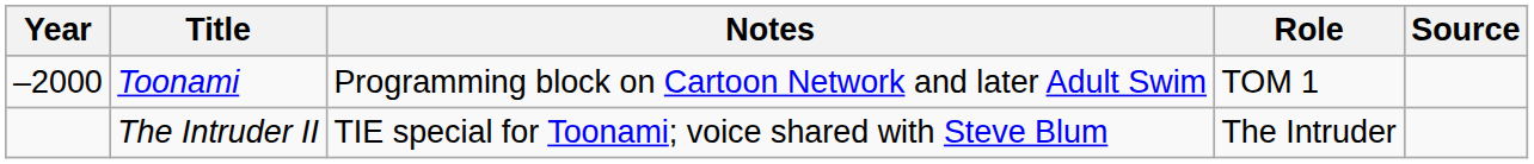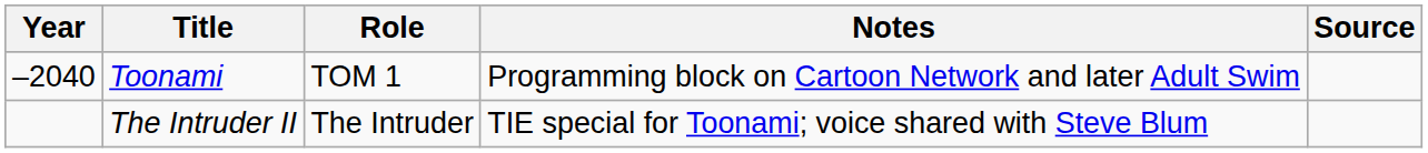columns swapped: Role <-> Notes
Toonami | Year: –2000 -> –2040
